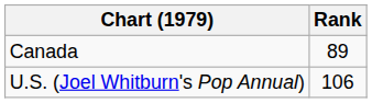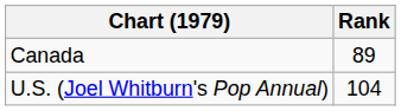U.S. (Joel Whitburn's Pop Annual) | Rank: 106 -> 104
